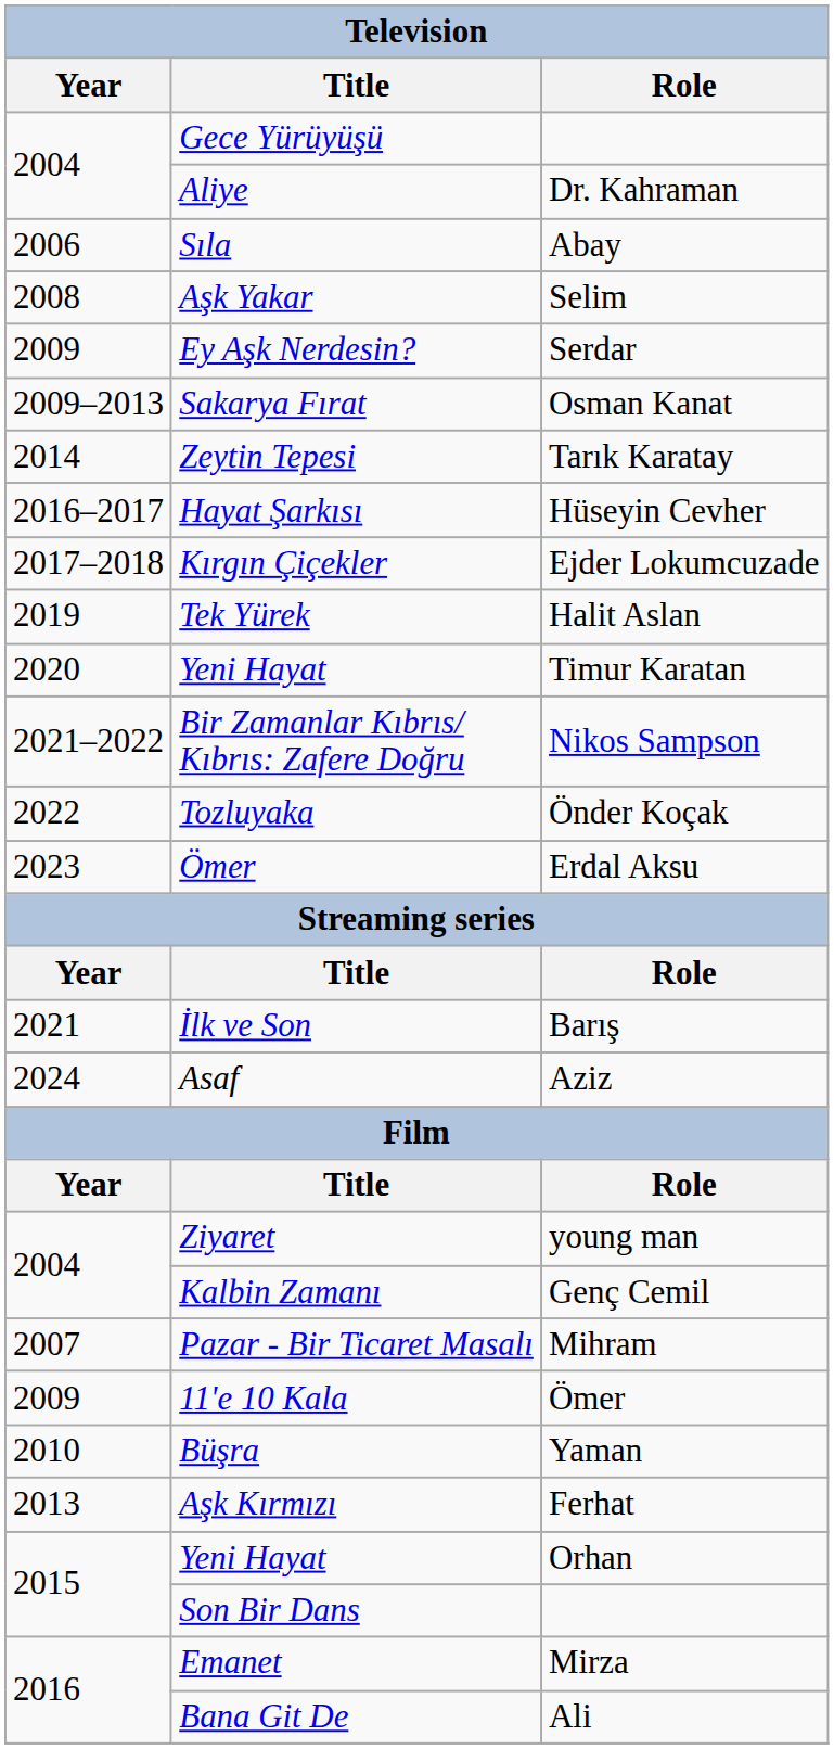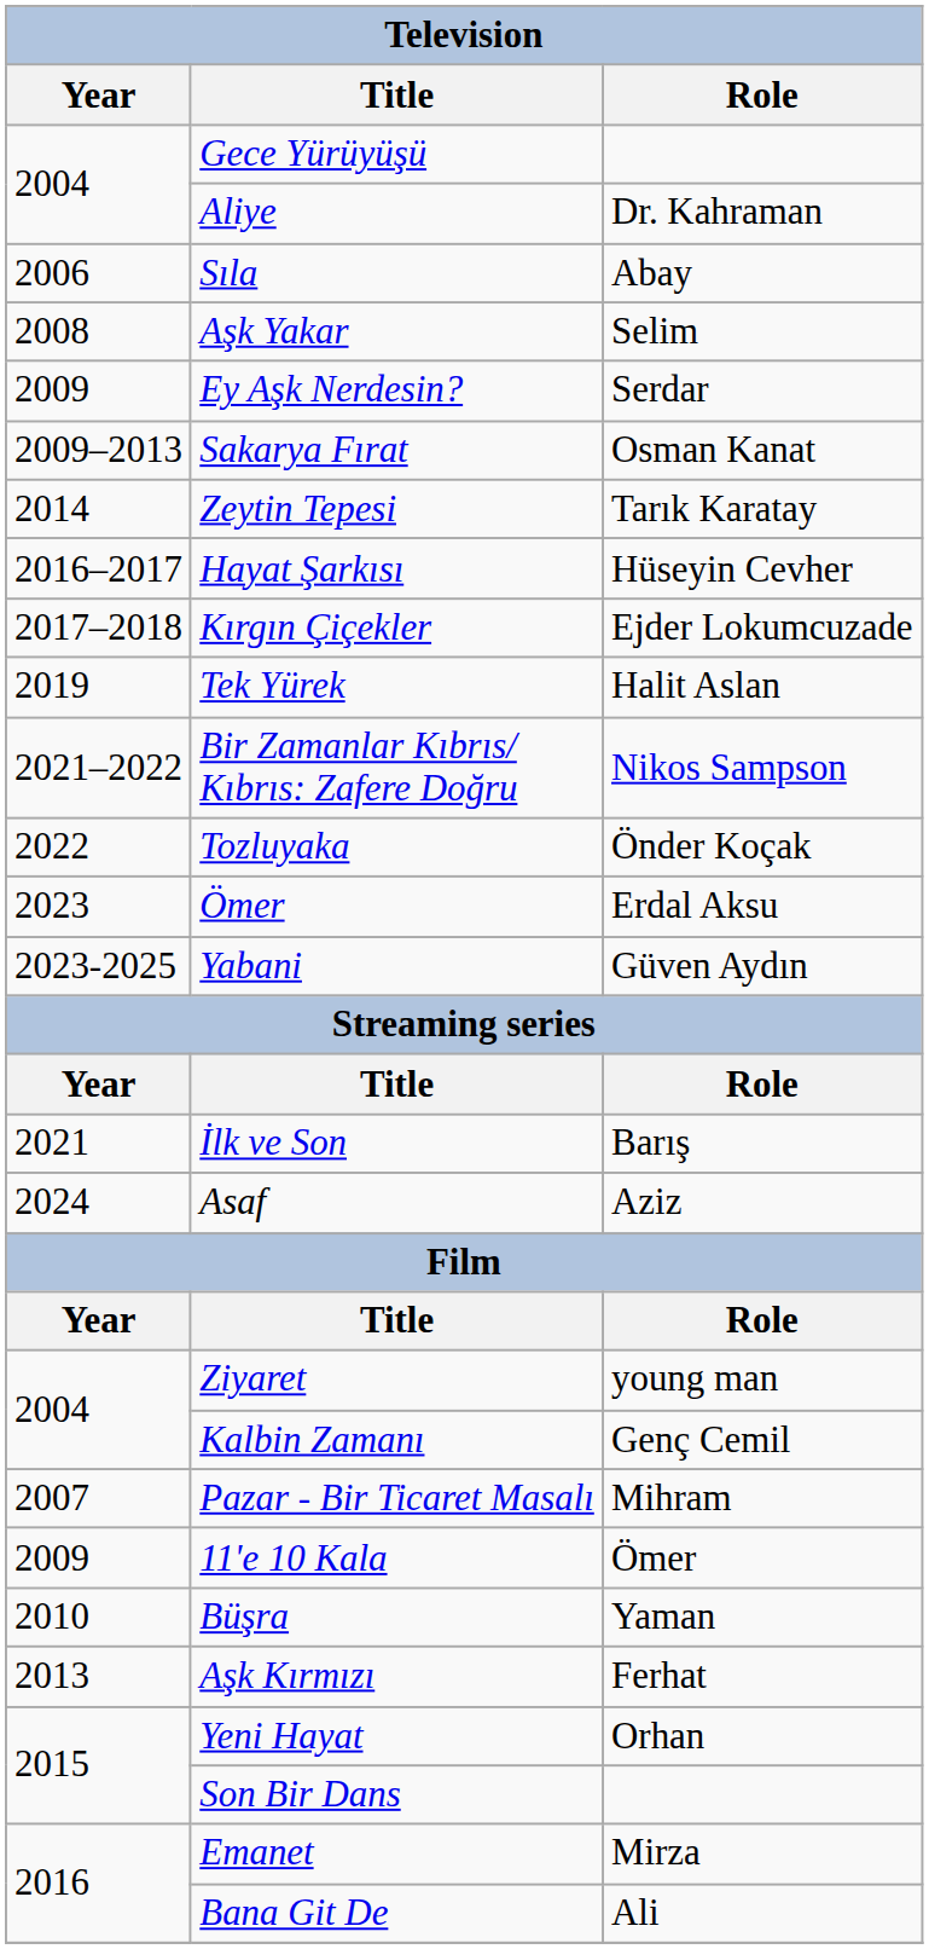- row: 2020 | Yeni Hayat | Timur Karatan
+ row: 2023-2025 | Yabani | Güven Aydın
